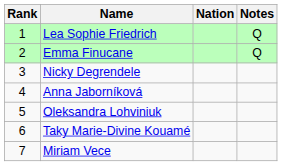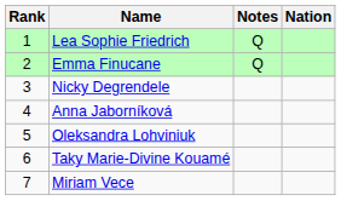columns swapped: Nation <-> Notes
